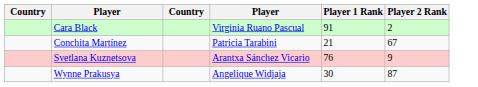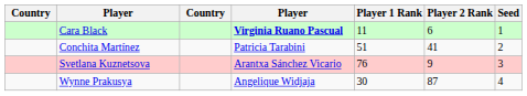+ column: Seed | 1 | 2 | 3 | 4
Cara Black | column 4: normal -> bold
Cara Black | Player 1 Rank: 91 -> 11
Cara Black | Player 2 Rank: 2 -> 6
Conchita Martínez | Player 1 Rank: 21 -> 51
Conchita Martínez | Player 2 Rank: 67 -> 41
